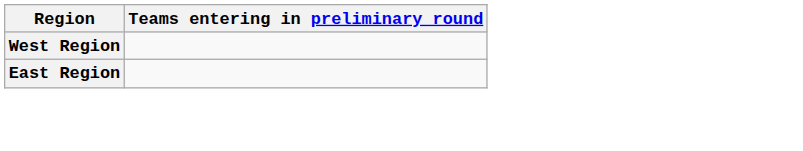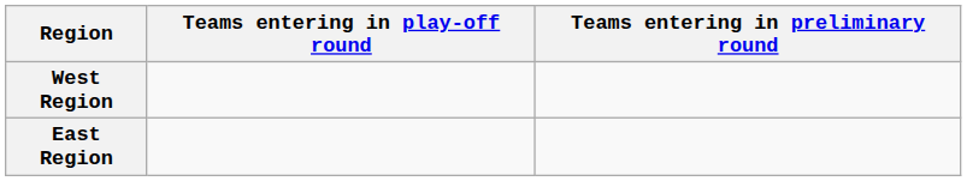+ column: Teams entering in play-off round
